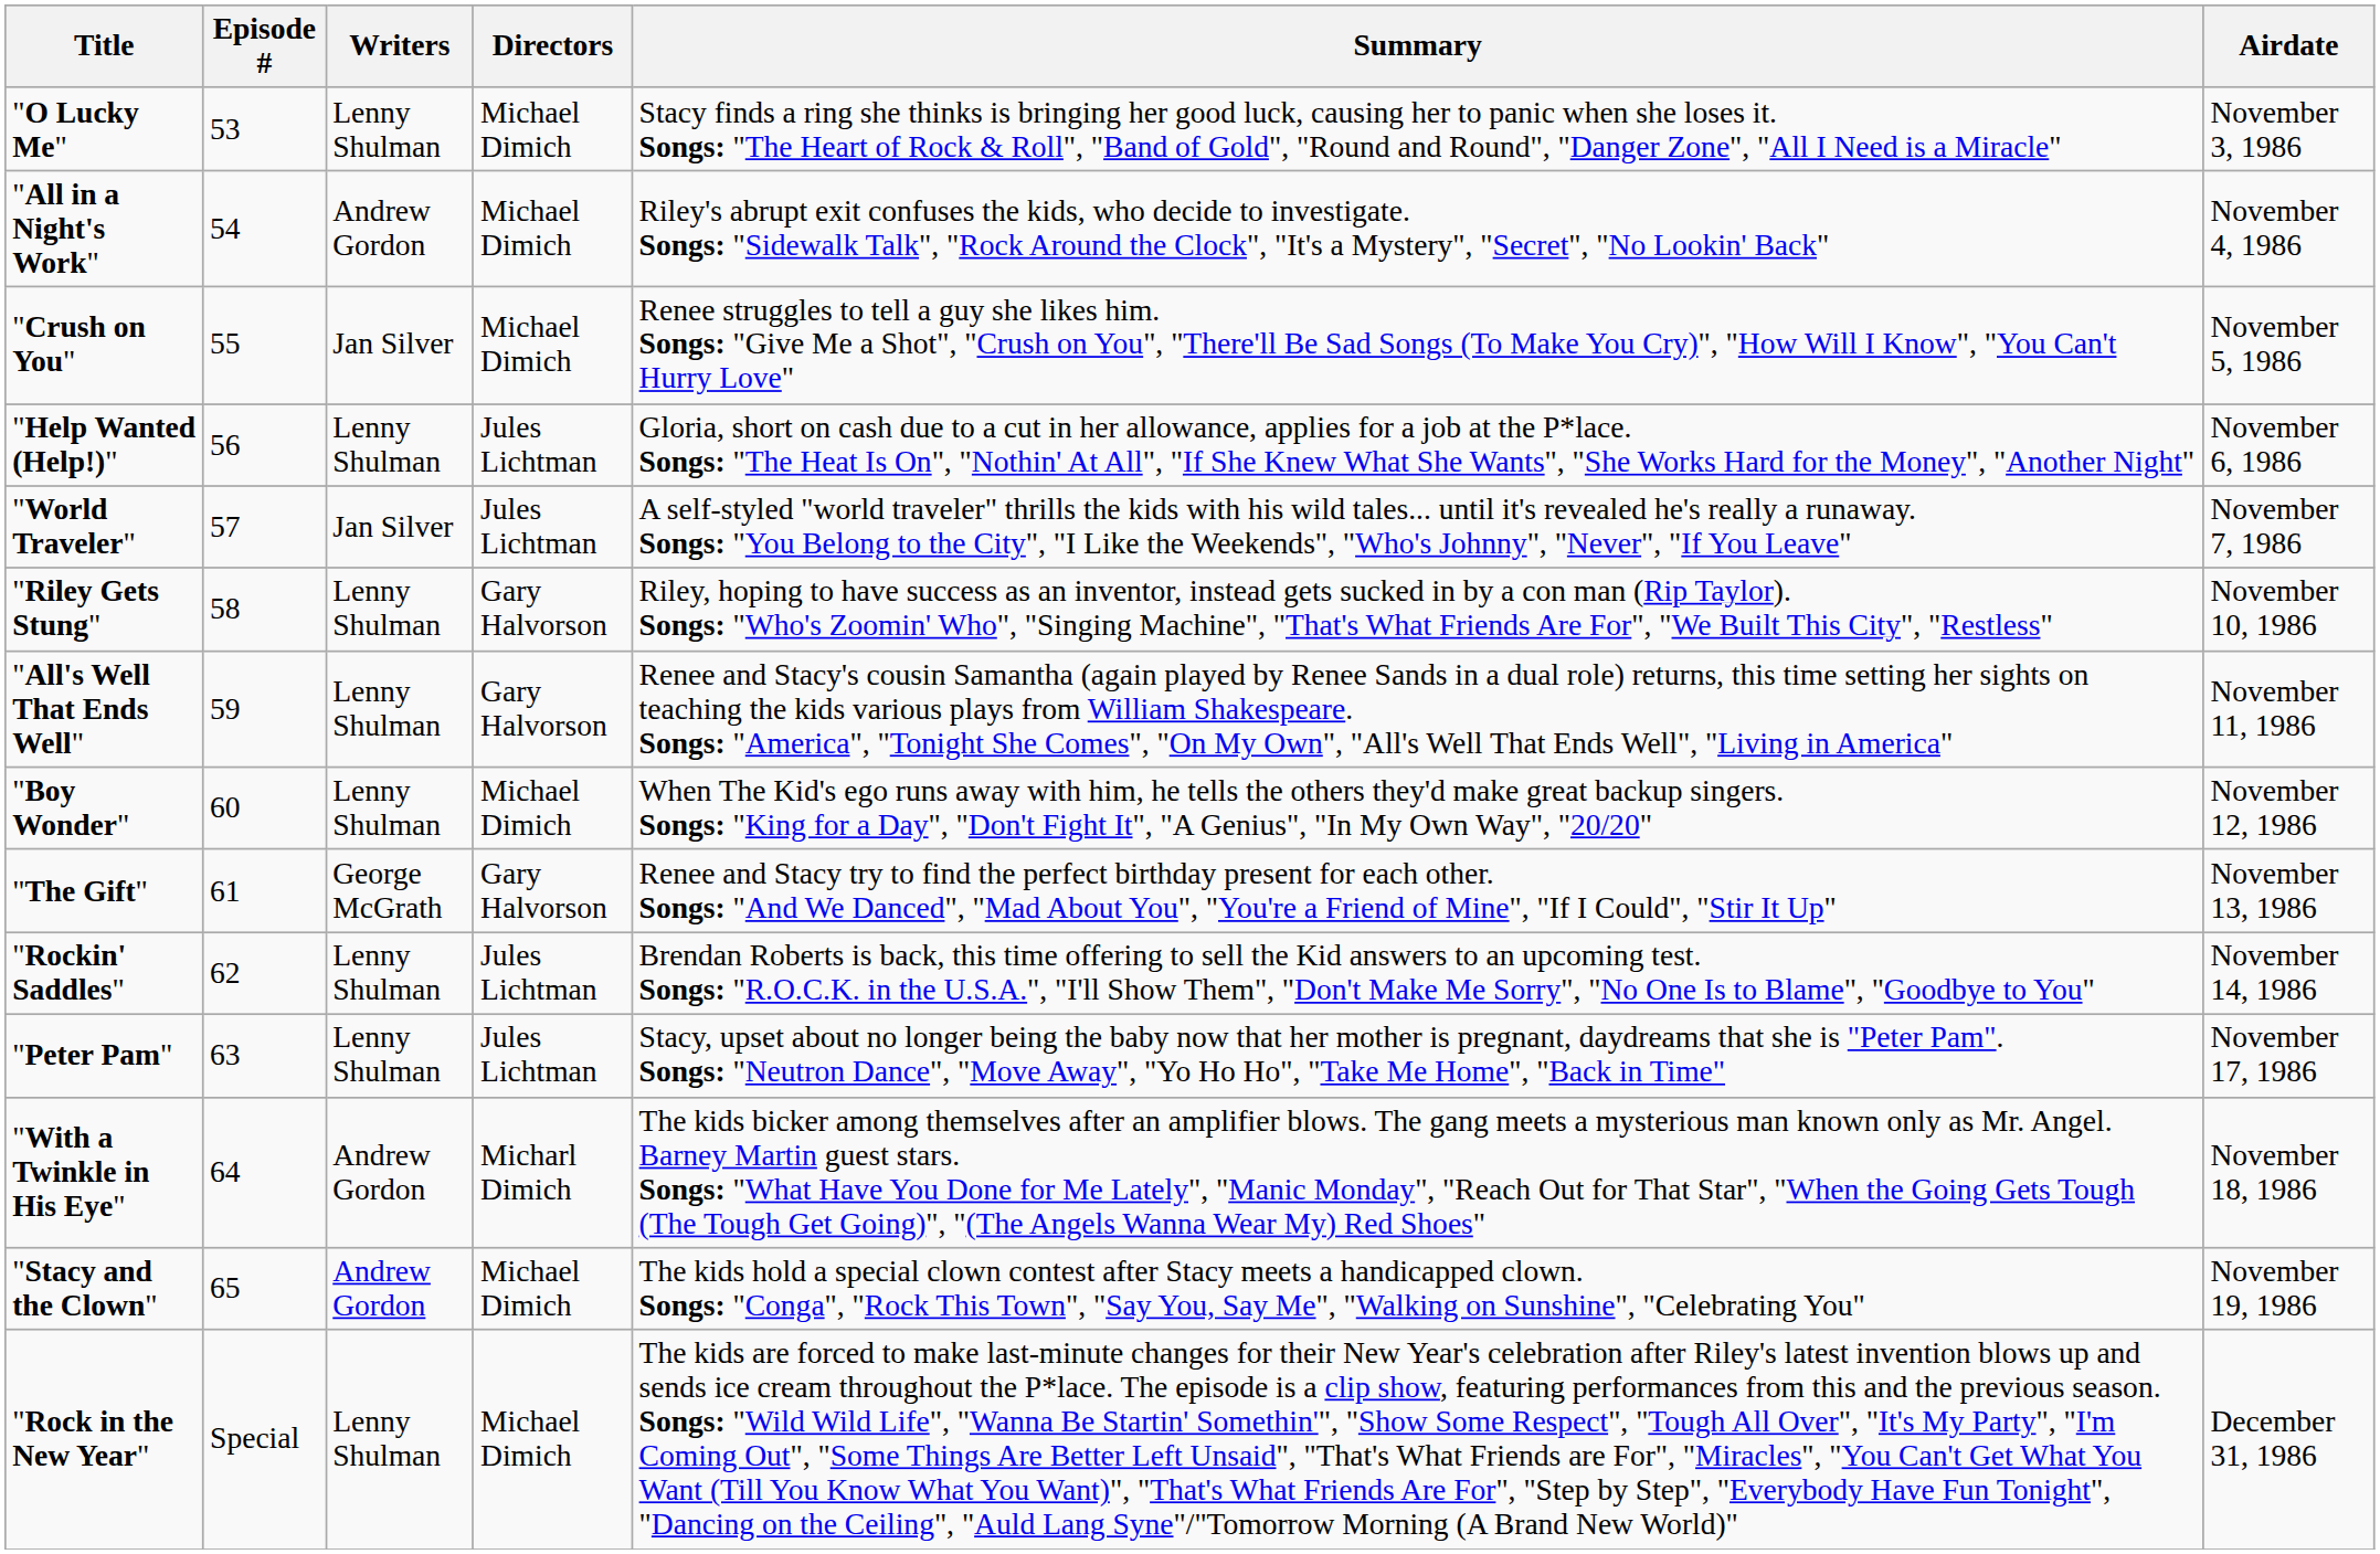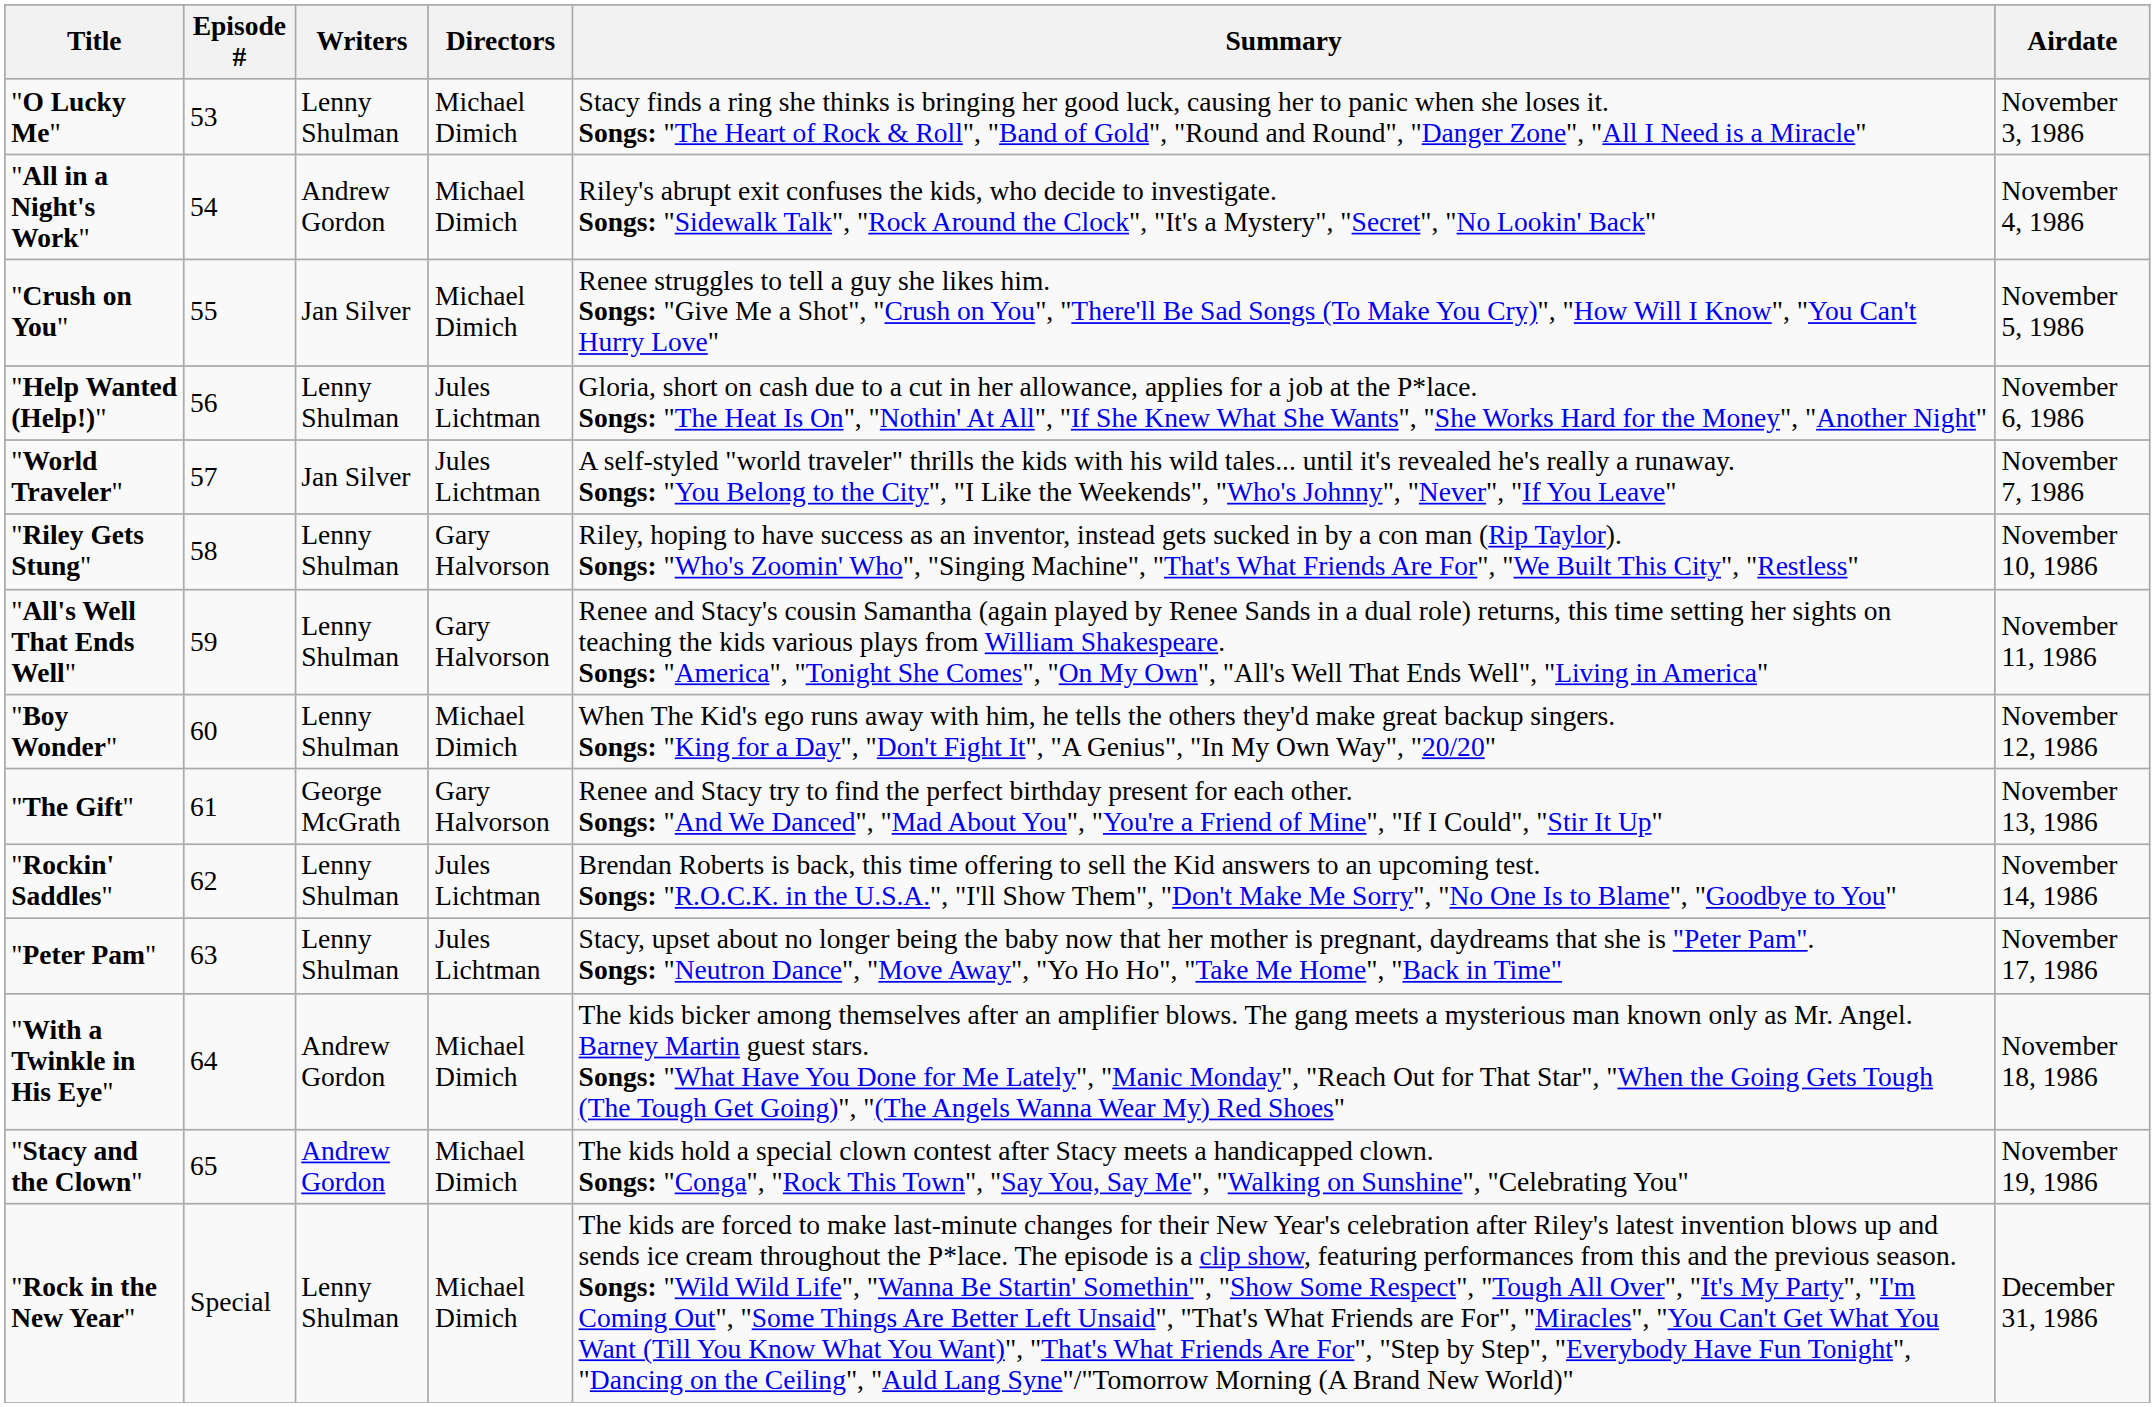"With a Twinkle in His Eye" | Directors: Micharl Dimich -> Michael Dimich
